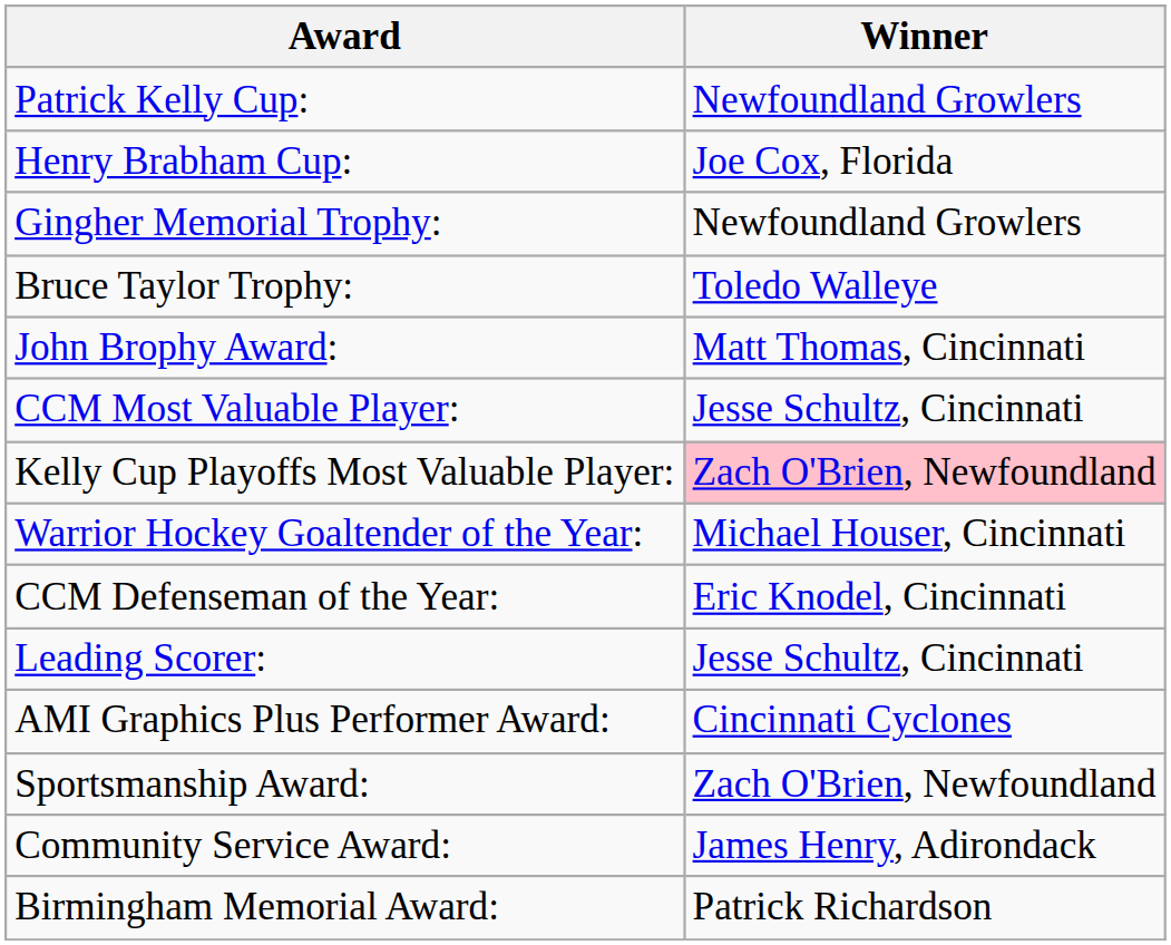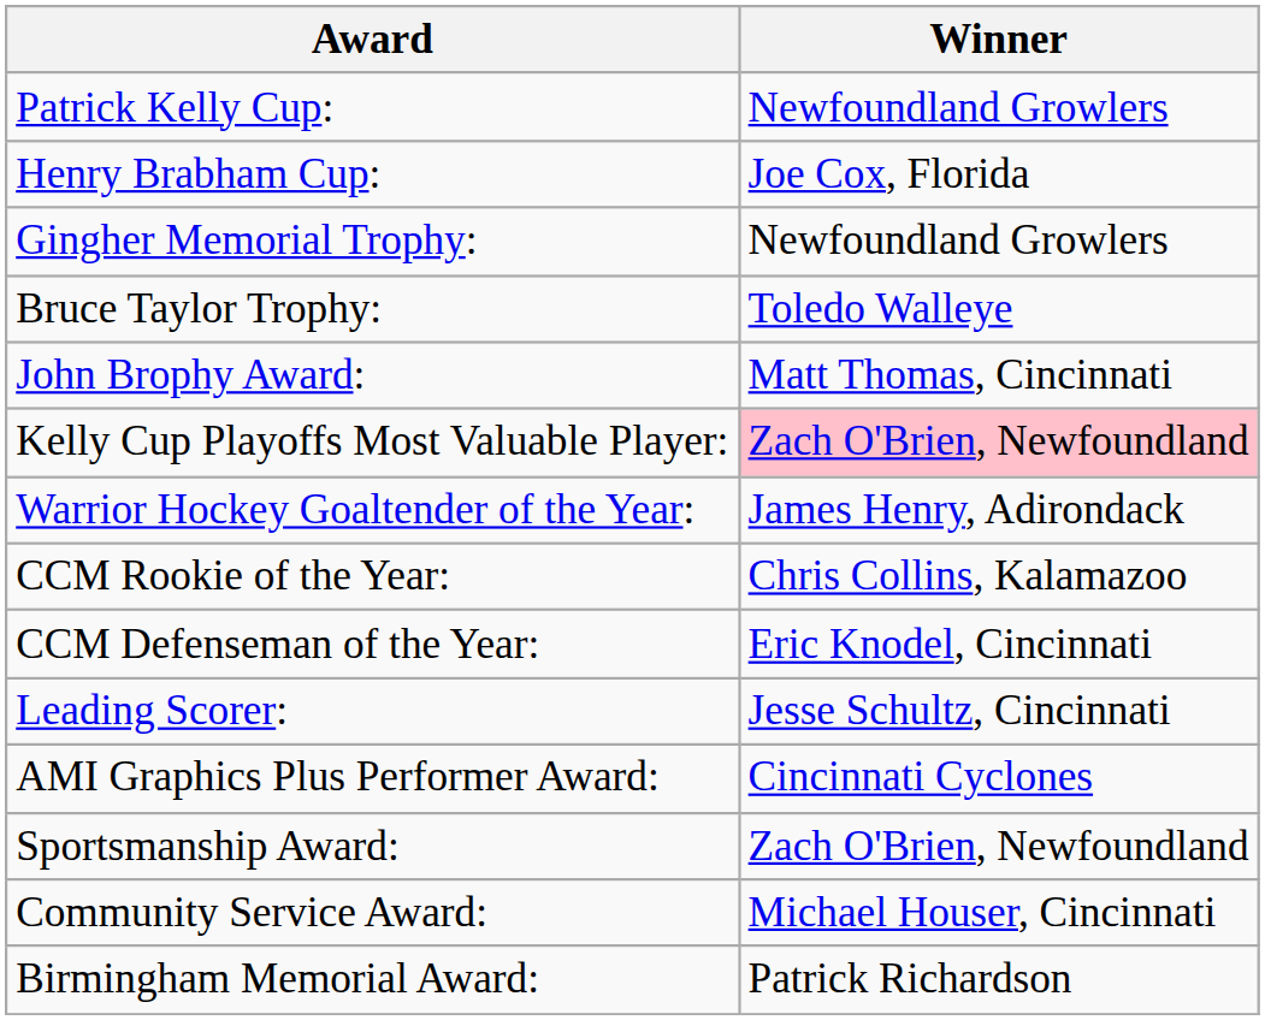- row: CCM Most Valuable Player: | Jesse Schultz, Cincinnati
Warrior Hockey Goaltender of the Year: | Winner: Michael Houser, Cincinnati -> James Henry, Adirondack
+ row: CCM Rookie of the Year: | Chris Collins, Kalamazoo
Community Service Award: | Winner: James Henry, Adirondack -> Michael Houser, Cincinnati
